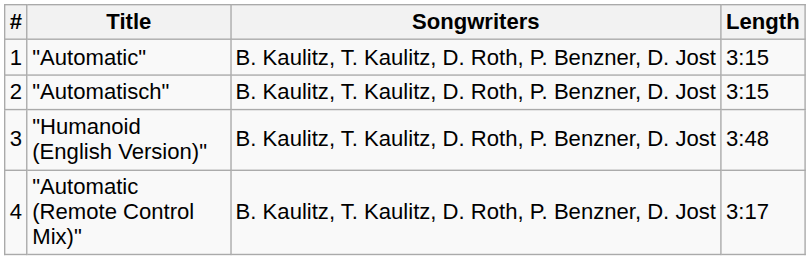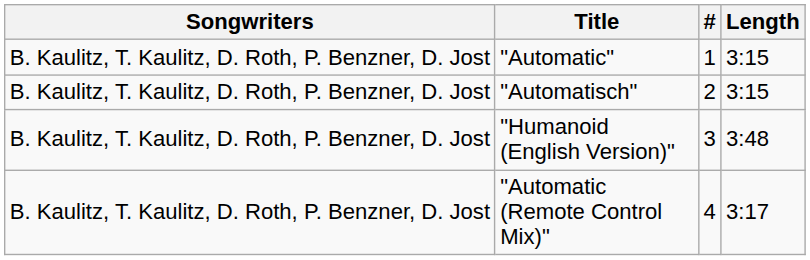columns swapped: # <-> Songwriters
